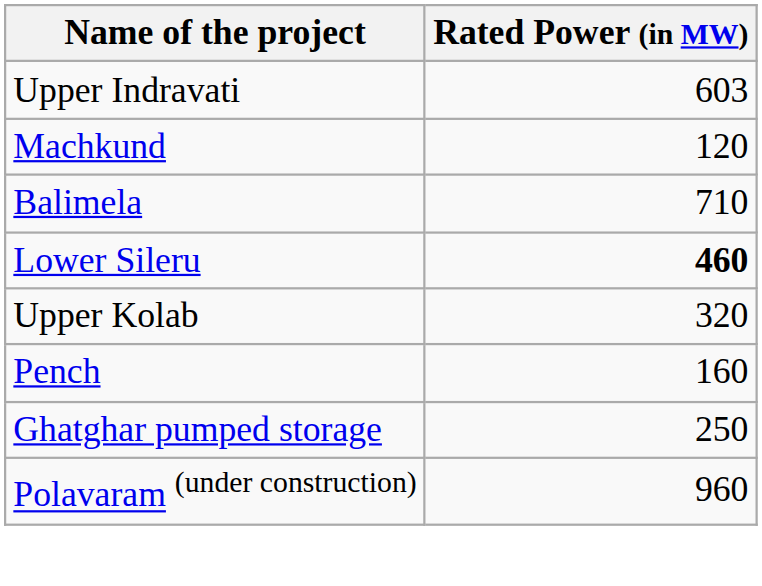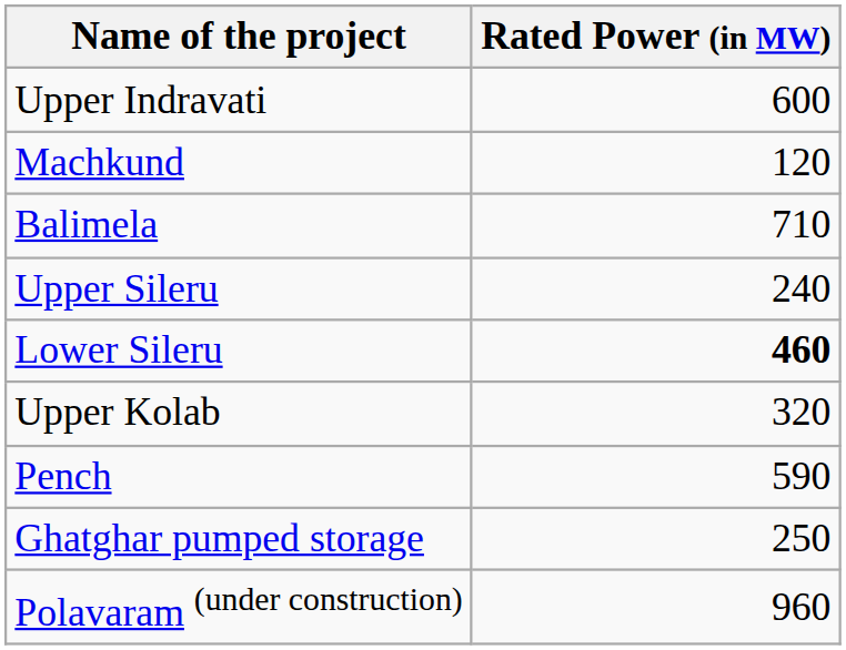Upper Indravati | Rated Power (in MW): 603 -> 600
+ row: Upper Sileru | 240
Pench | Rated Power (in MW): 160 -> 590
